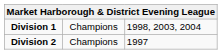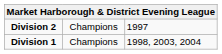rows swapped: Division 1 <-> Division 2
